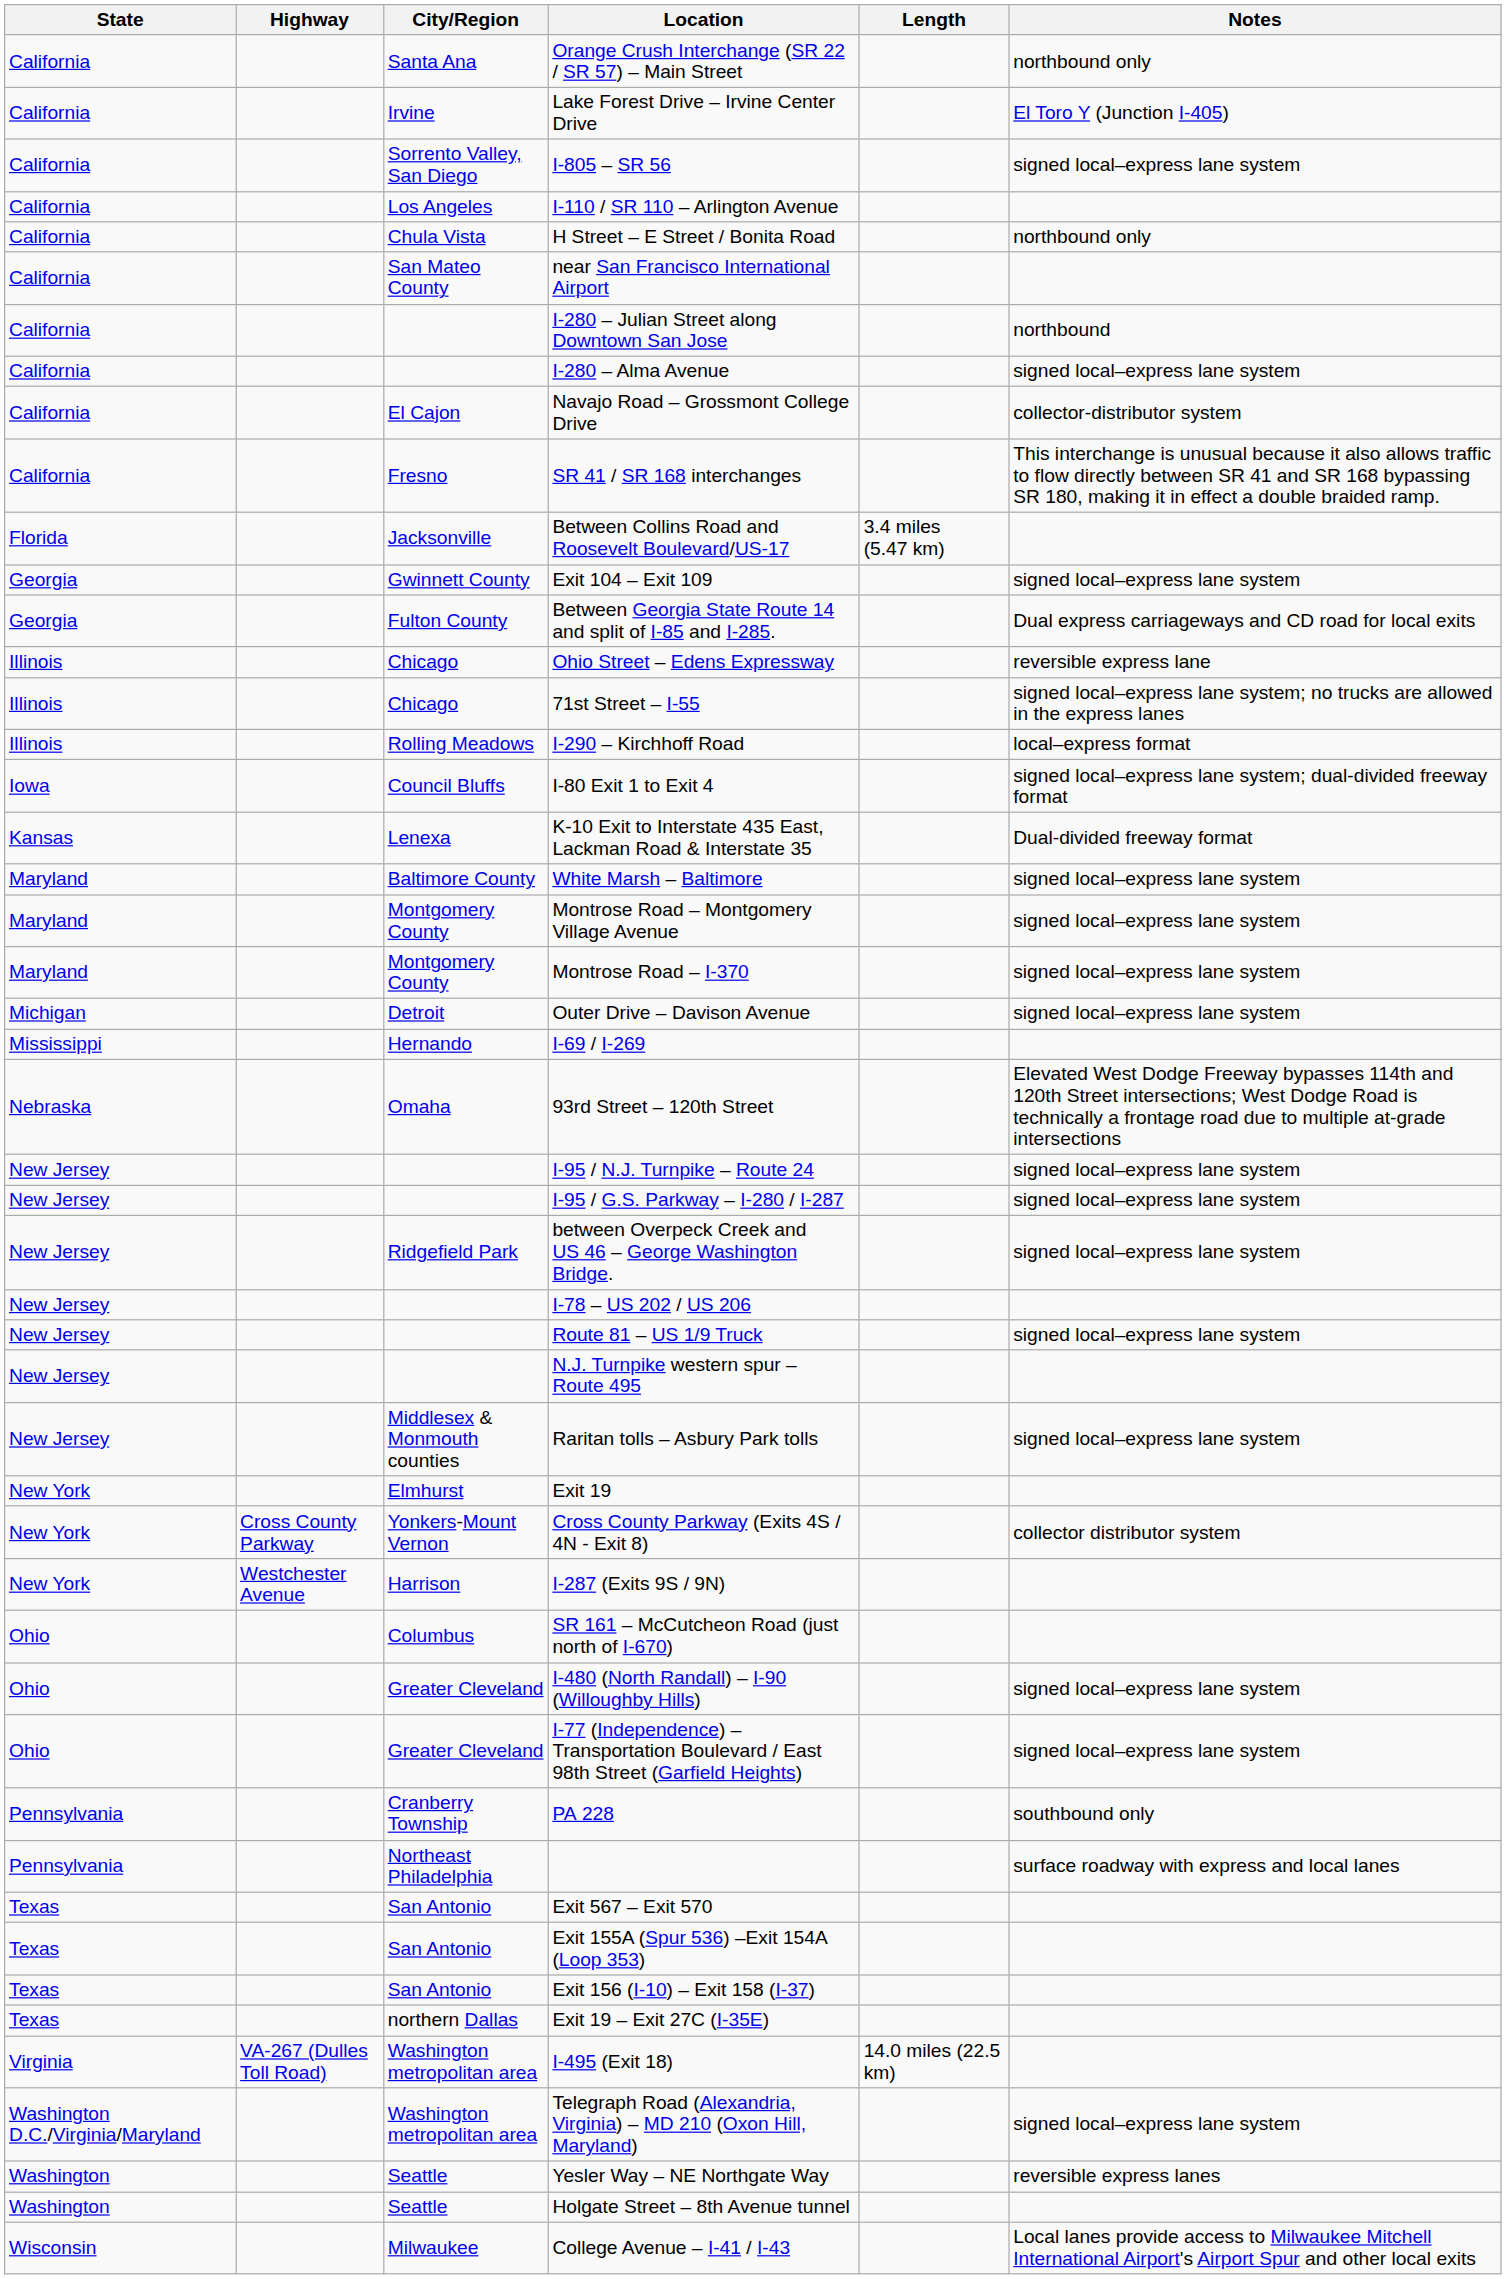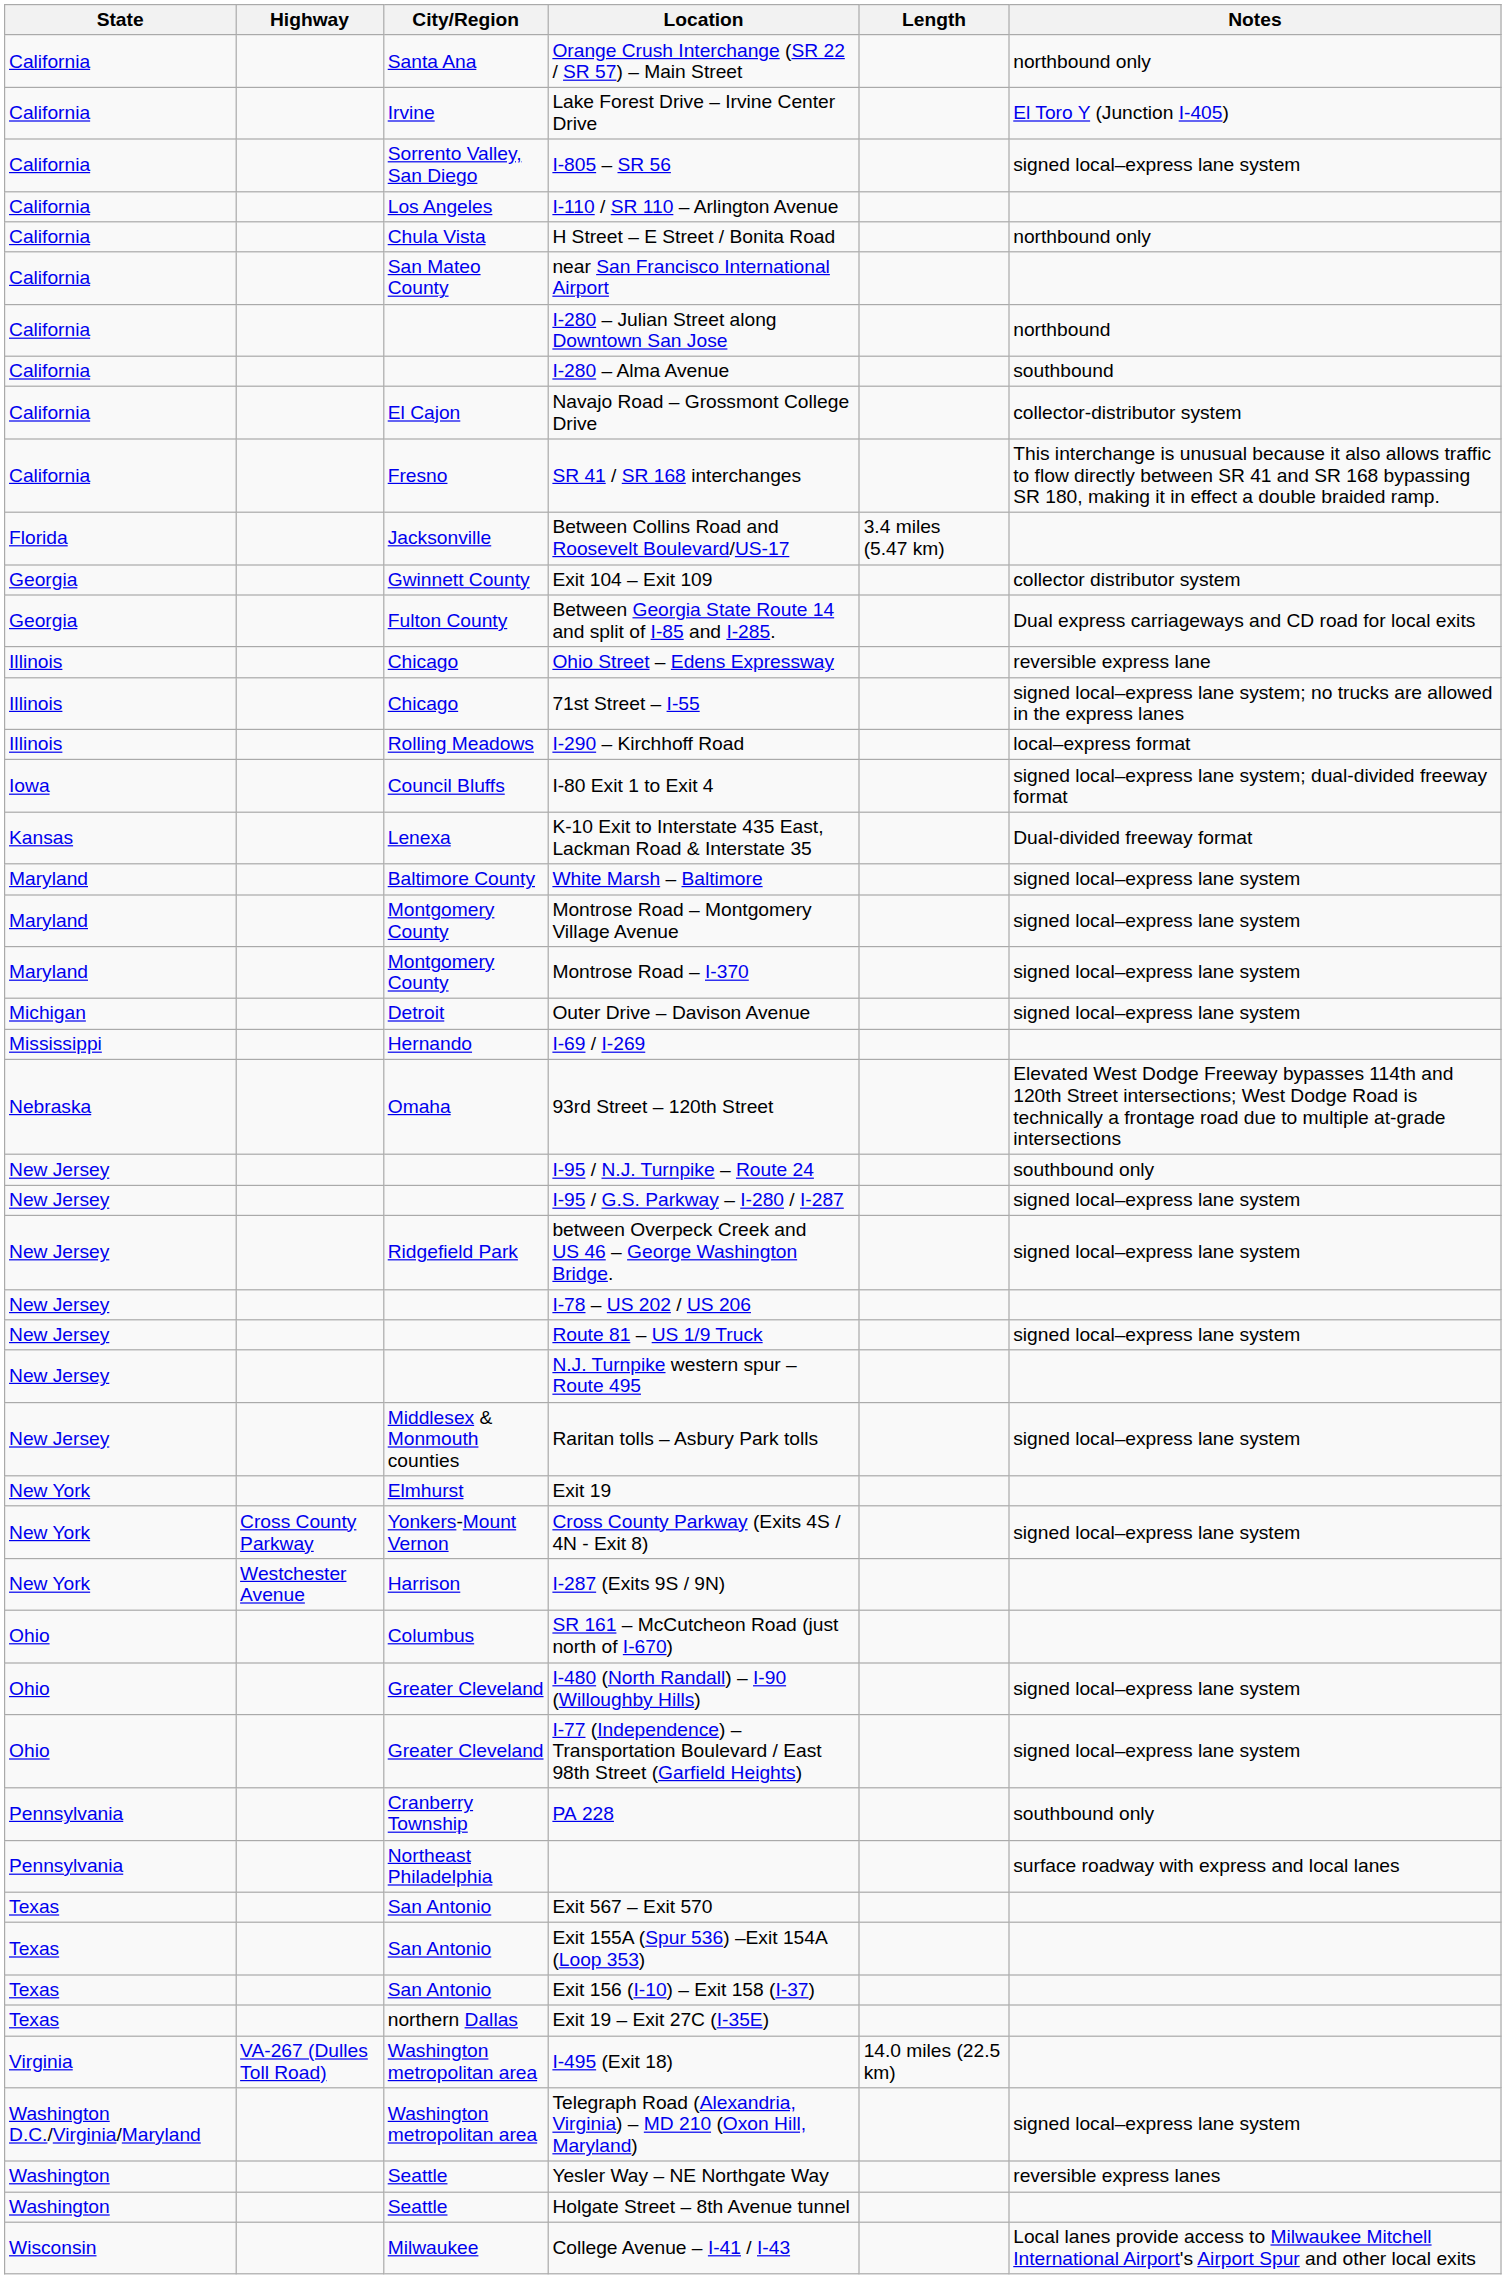I-280 – Alma Avenue | Notes: signed local–express lane system -> southbound
Exit 104 – Exit 109 | Notes: signed local–express lane system -> collector distributor system
I-95 / N.J. Turnpike – Route 24 | Notes: signed local–express lane system -> southbound only
Cross County Parkway (Exits 4S / 4N - Exit 8) | Notes: collector distributor system -> signed local–express lane system
